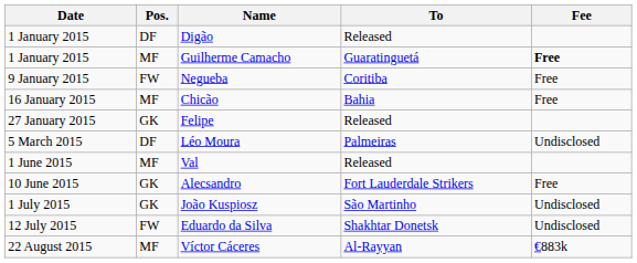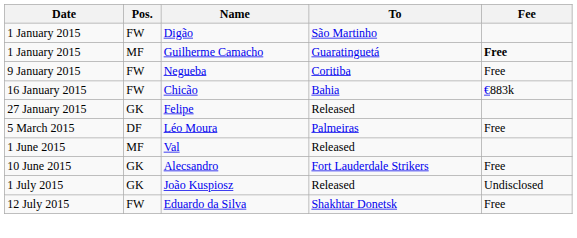Digão | Pos.: DF -> FW
Digão | To: Released -> São Martinho
Chicão | Pos.: MF -> FW
Chicão | Fee: Free -> €883k
Léo Moura | Fee: Undisclosed -> Free
João Kuspiosz | To: São Martinho -> Released
Eduardo da Silva | Fee: Undisclosed -> Free
- row: 22 August 2015 | MF | Víctor Cáceres | Al-Rayyan | €883k
